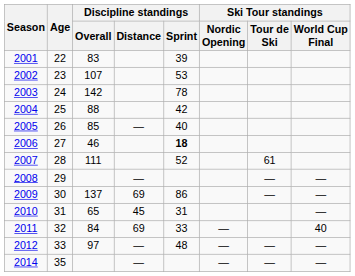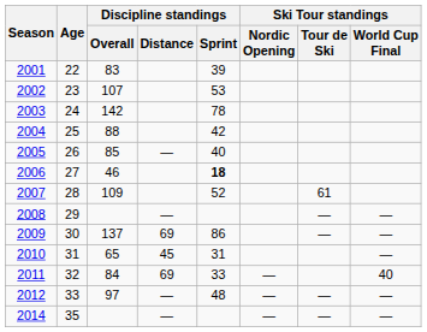2007 | Discipline standings / Overall: 111 -> 109
